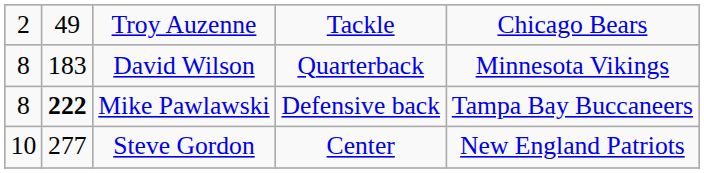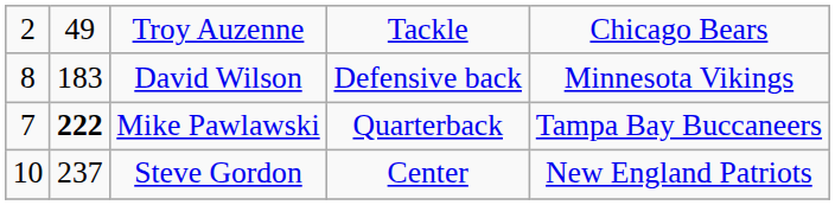David Wilson | column 4: Quarterback -> Defensive back
Mike Pawlawski | column 1: 8 -> 7
Mike Pawlawski | column 4: Defensive back -> Quarterback
Steve Gordon | column 2: 277 -> 237
